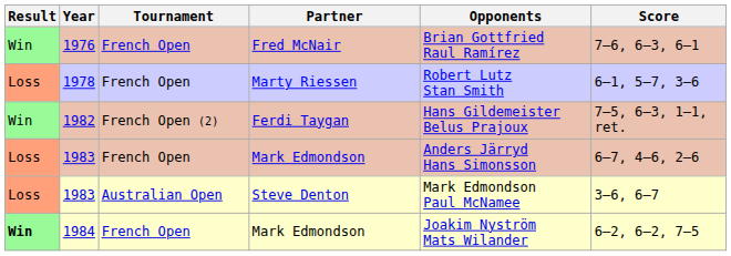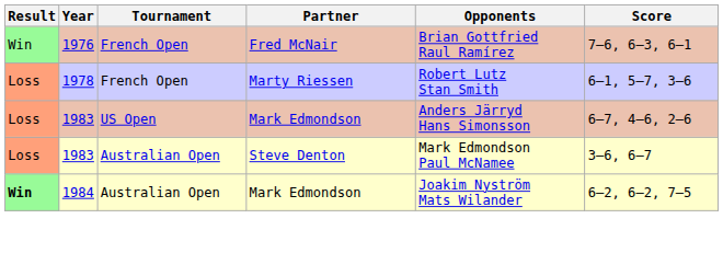- row: Win | 1982 | French Open (2) | Ferdi Taygan | Hans Gildemeister Belus Prajoux | 7–5, 6–3, 1–1, ret.
1983 / Mark Edmondson | Tournament: French Open -> US Open
1984 | Tournament: French Open -> Australian Open
